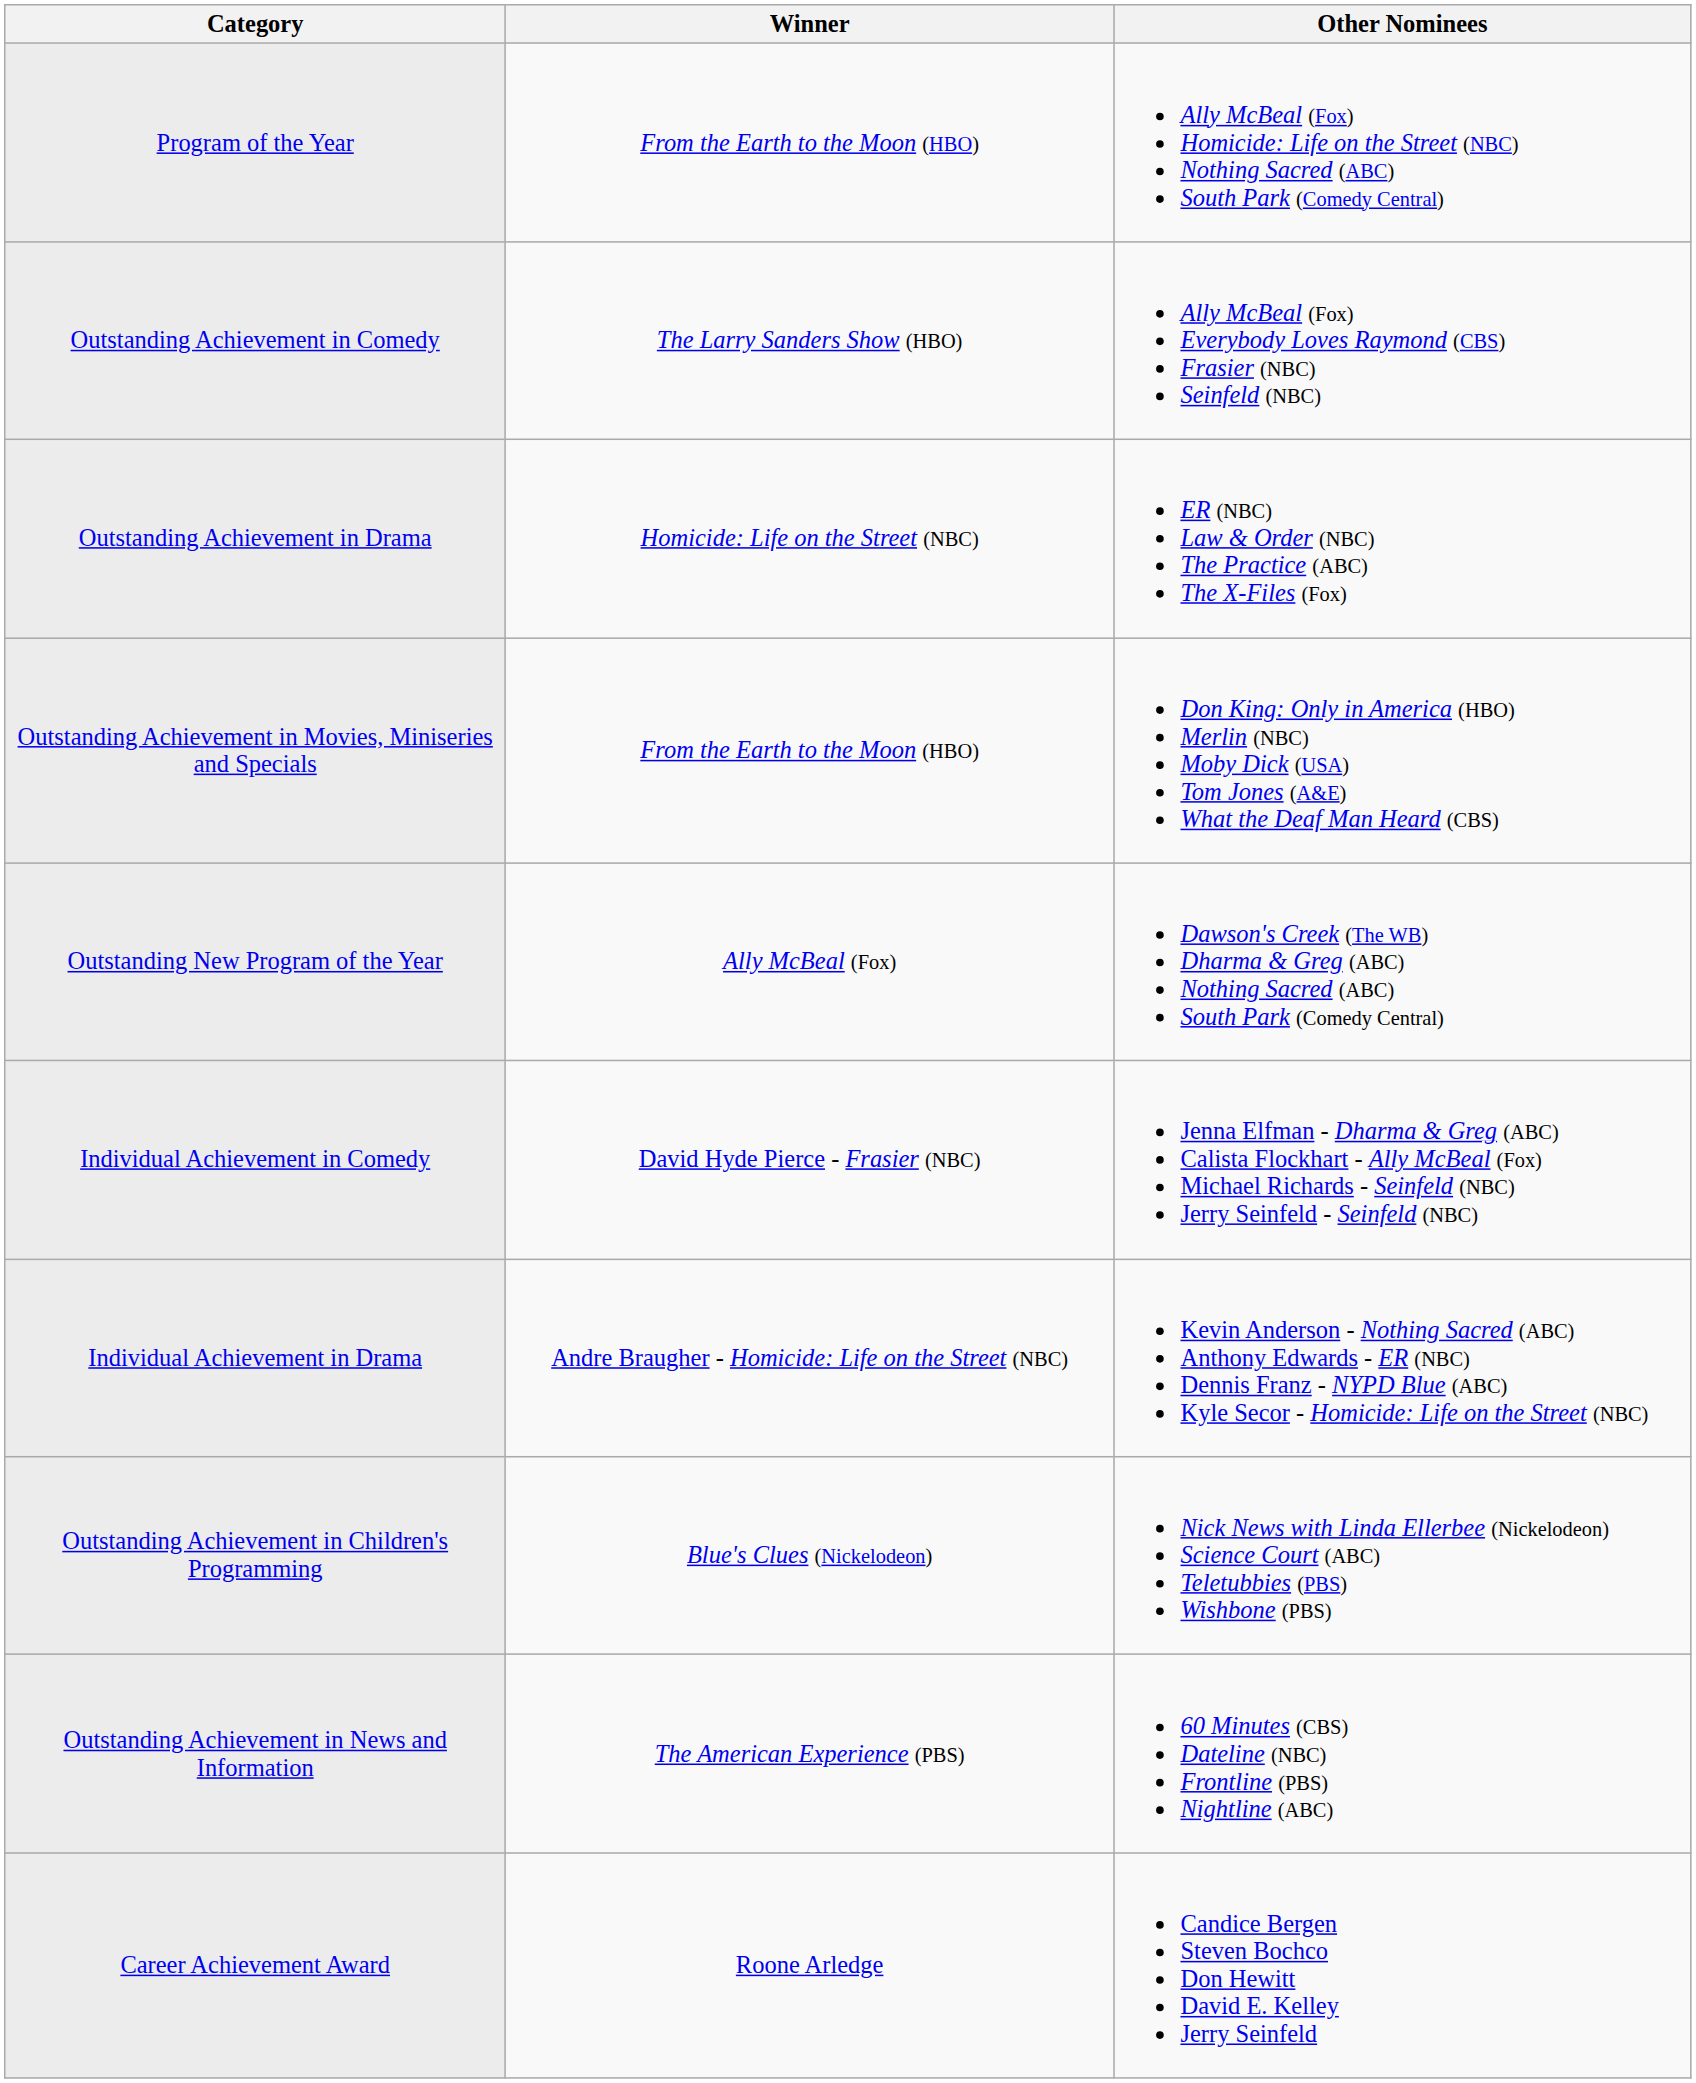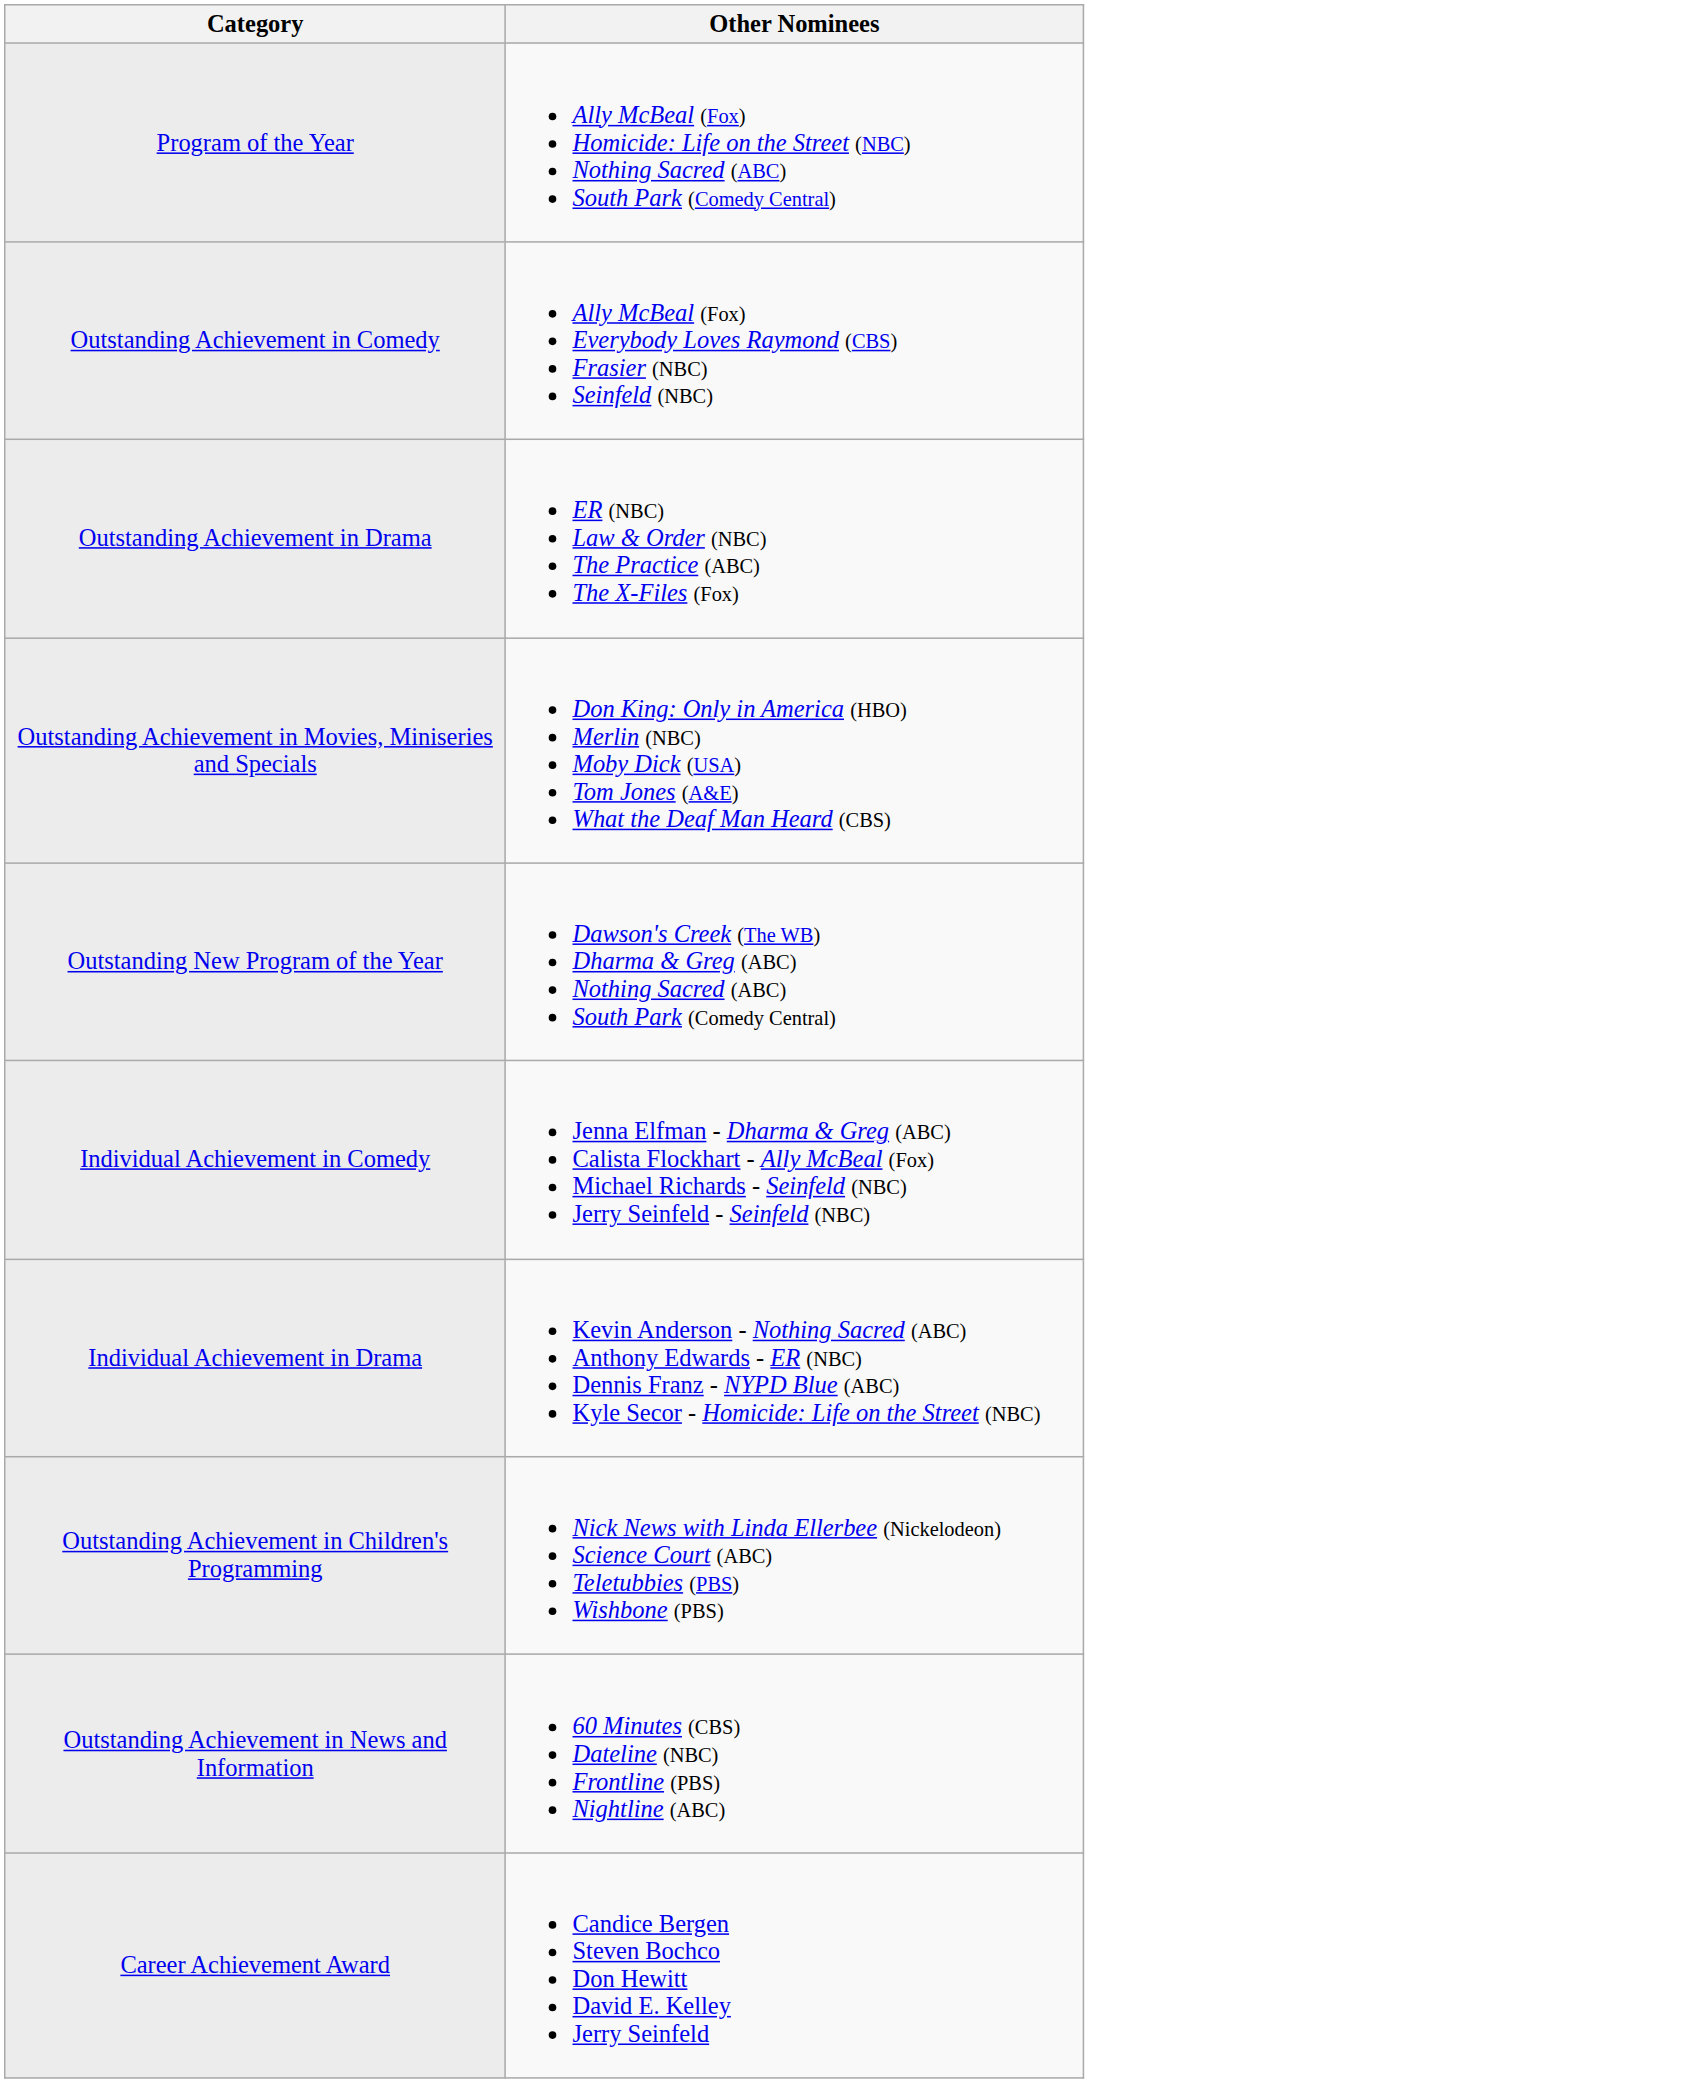- column: Winner | From the Earth to the Moon (HBO) | The Larry Sanders Show (HBO) | Homicide: Life on the Street (NBC) | From the Earth to the Moon (HBO) | Ally McBeal (Fox) | David Hyde Pierce - Frasier (NBC) | Andre Braugher - Homicide: Life on the Street (NBC) | Blue's Clues (Nickelodeon) | The American Experience (PBS) | Roone Arledge
